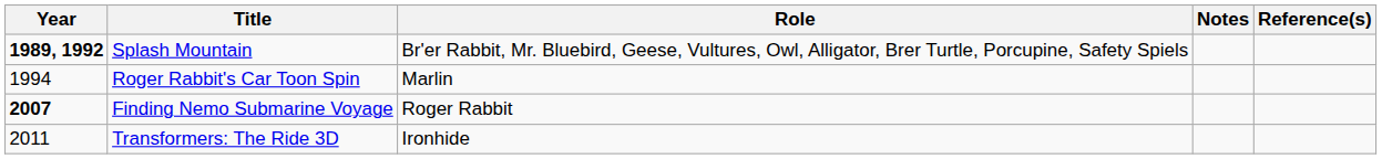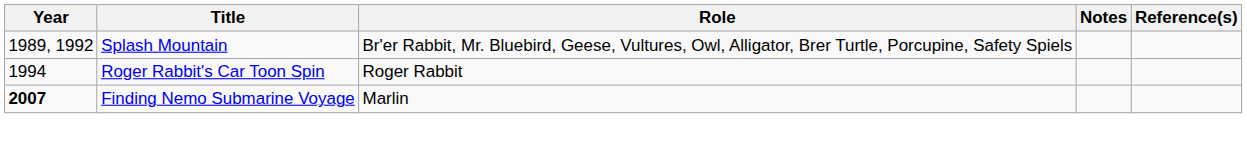Splash Mountain | Year: bold -> normal
Roger Rabbit's Car Toon Spin | Role: Marlin -> Roger Rabbit
Finding Nemo Submarine Voyage | Role: Roger Rabbit -> Marlin
- row: 2011 | Transformers: The Ride 3D | Ironhide
